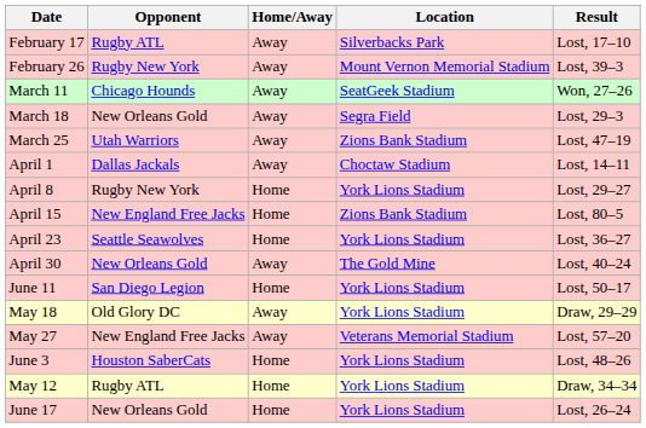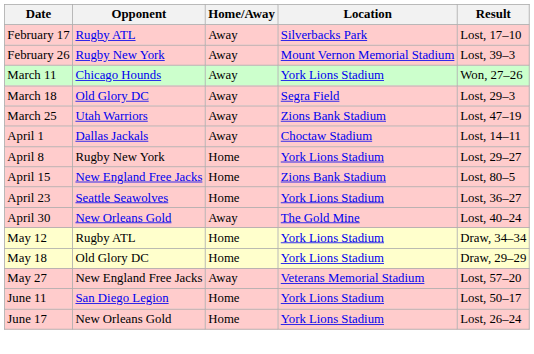March 11 | Location: SeatGeek Stadium -> York Lions Stadium
March 18 | Opponent: New Orleans Gold -> Old Glory DC
rows swapped: May 12 <-> June 11
May 18 | Home/Away: Away -> Home
- row: June 3 | Houston SaberCats | Home | York Lions Stadium | Lost, 48–26
